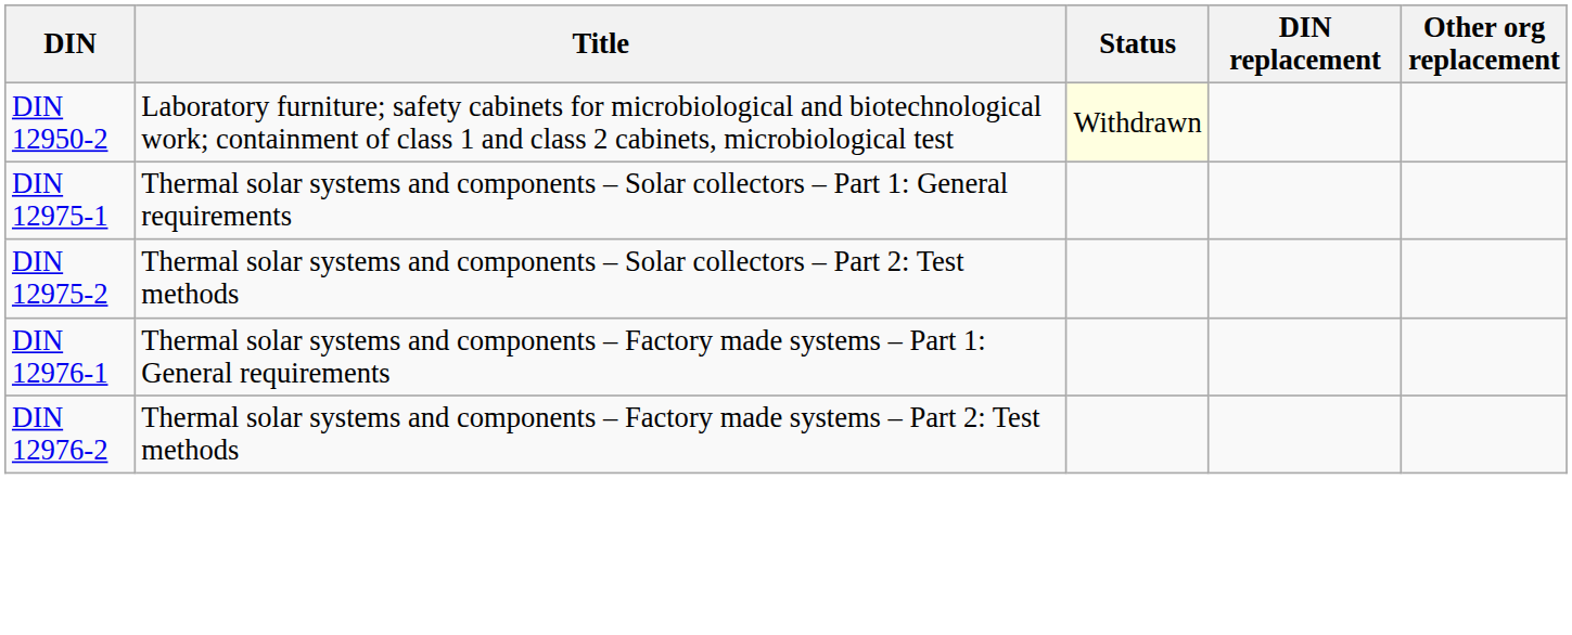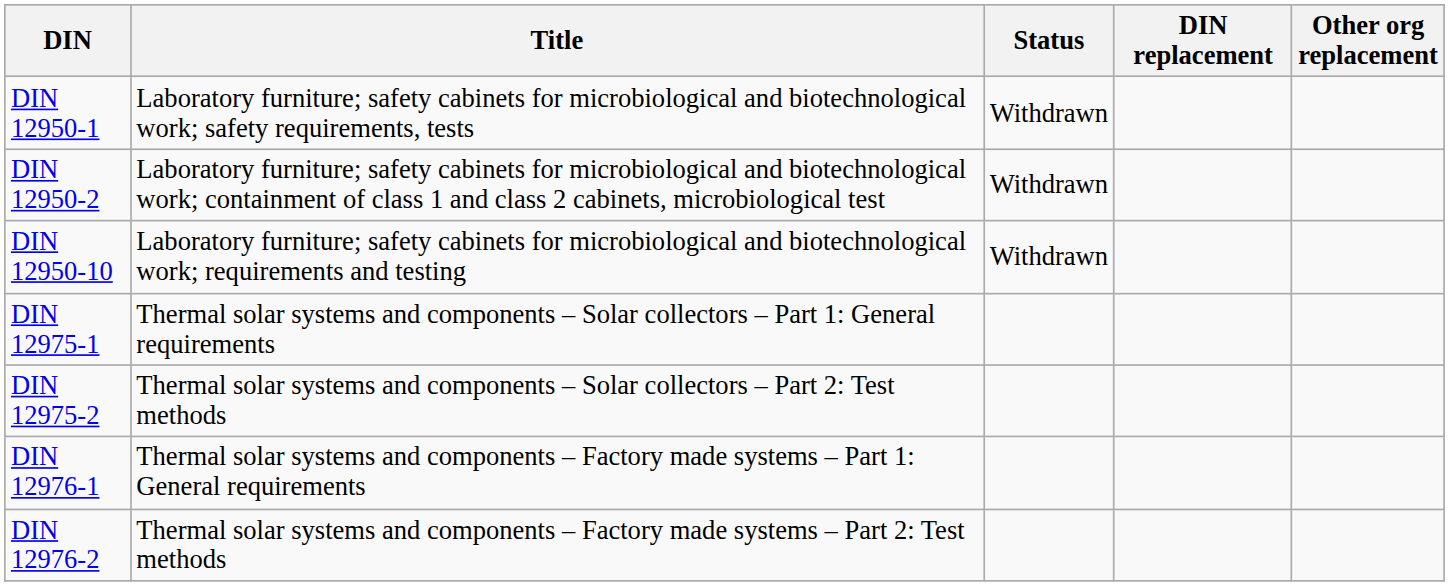+ row: DIN 12950-1 | Laboratory furniture; safety cabinets for microbiological and biotechnological work; safety requirements, tests | Withdrawn
DIN 12950-2 | Status: lightyellow background -> no background
+ row: DIN 12950-10 | Laboratory furniture; safety cabinets for microbiological and biotechnological work; requirements and testing | Withdrawn
